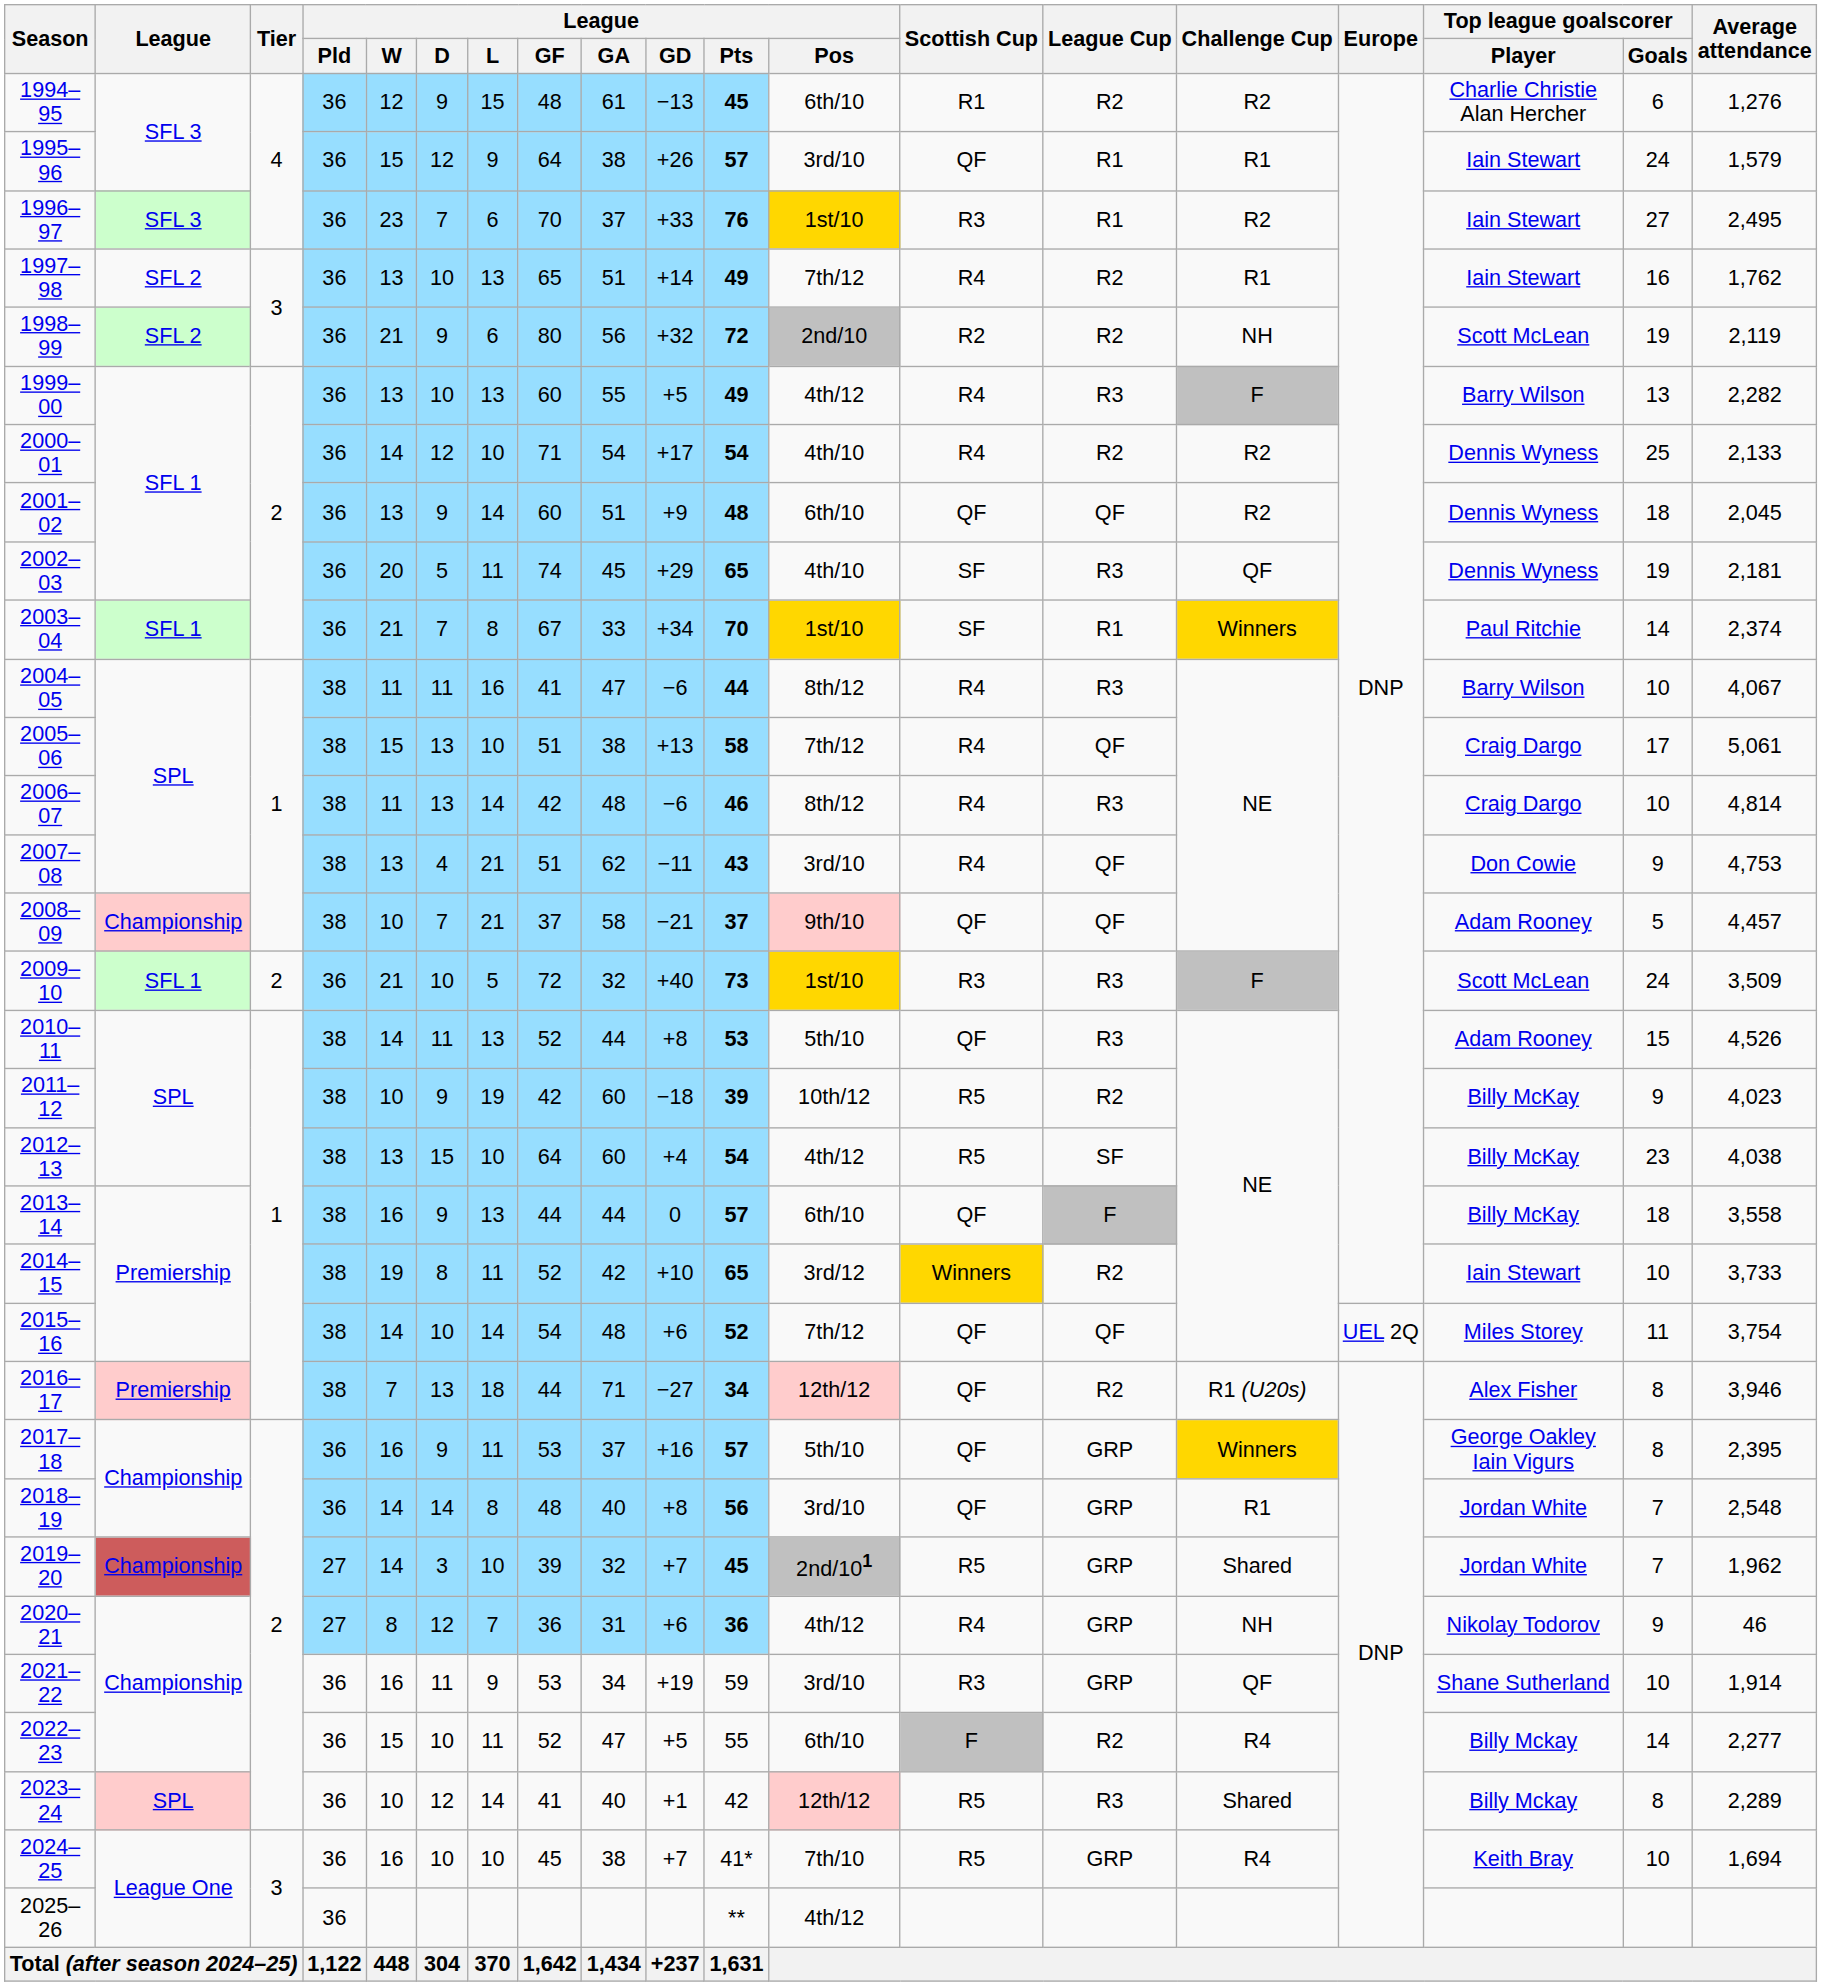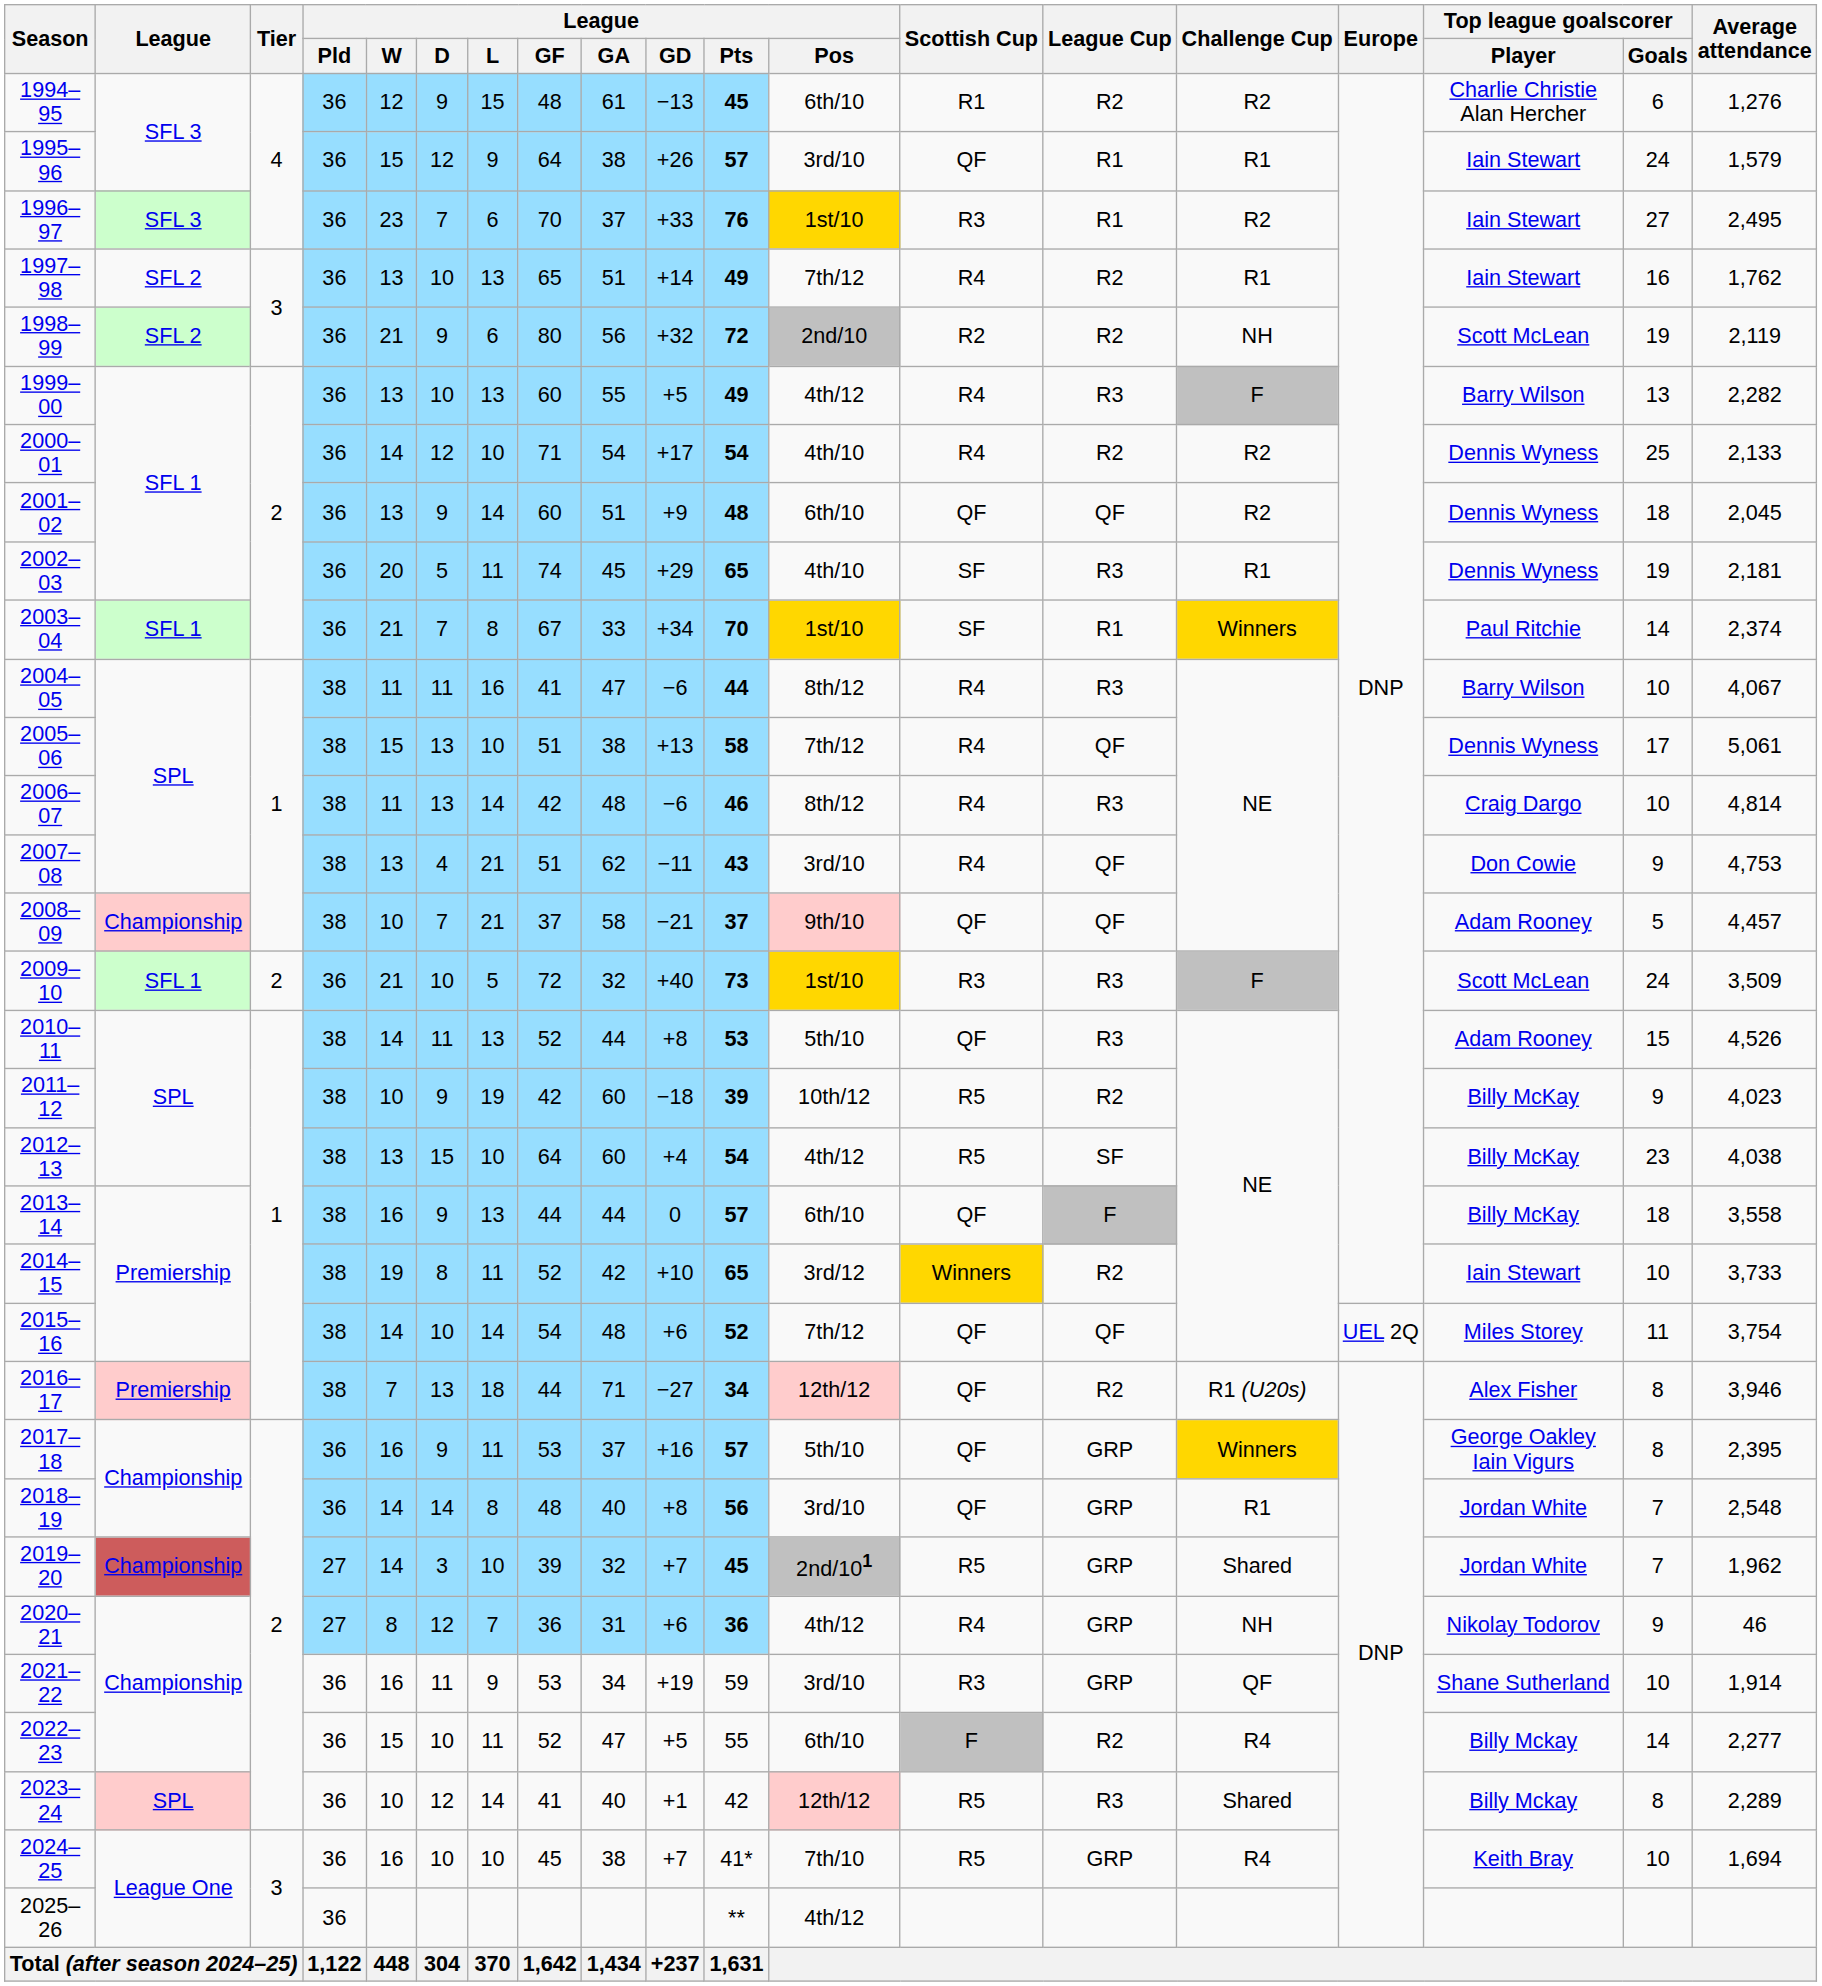2002–03 | Challenge Cup: QF -> R1
2005–06 | Top league goalscorer / Player: Craig Dargo -> Dennis Wyness
